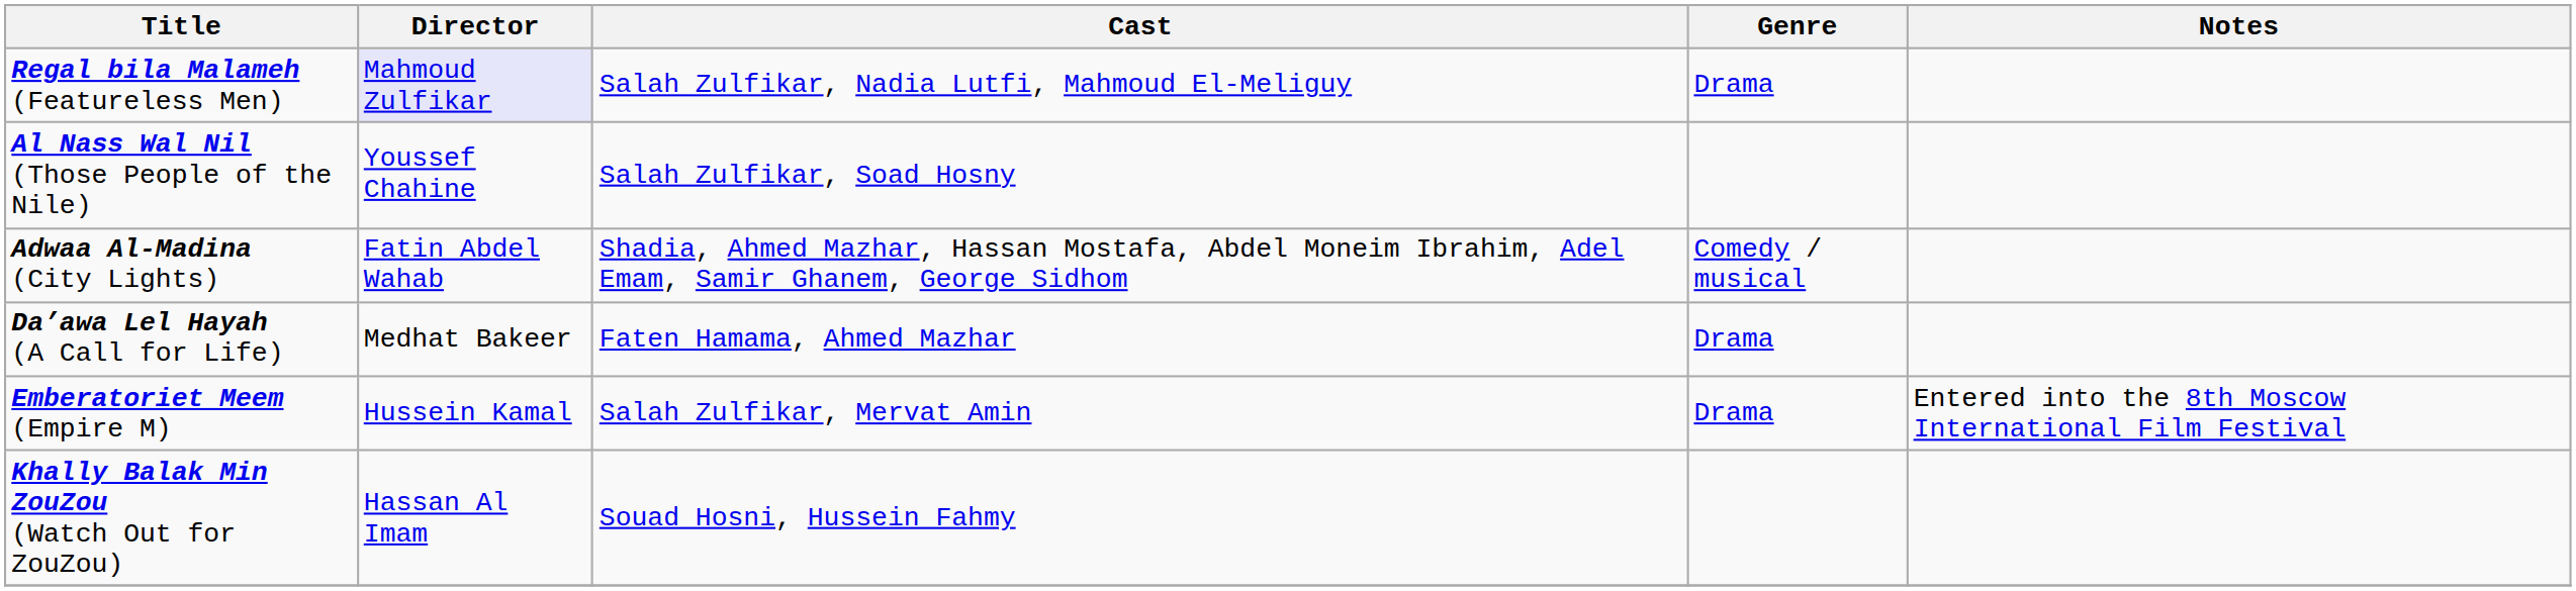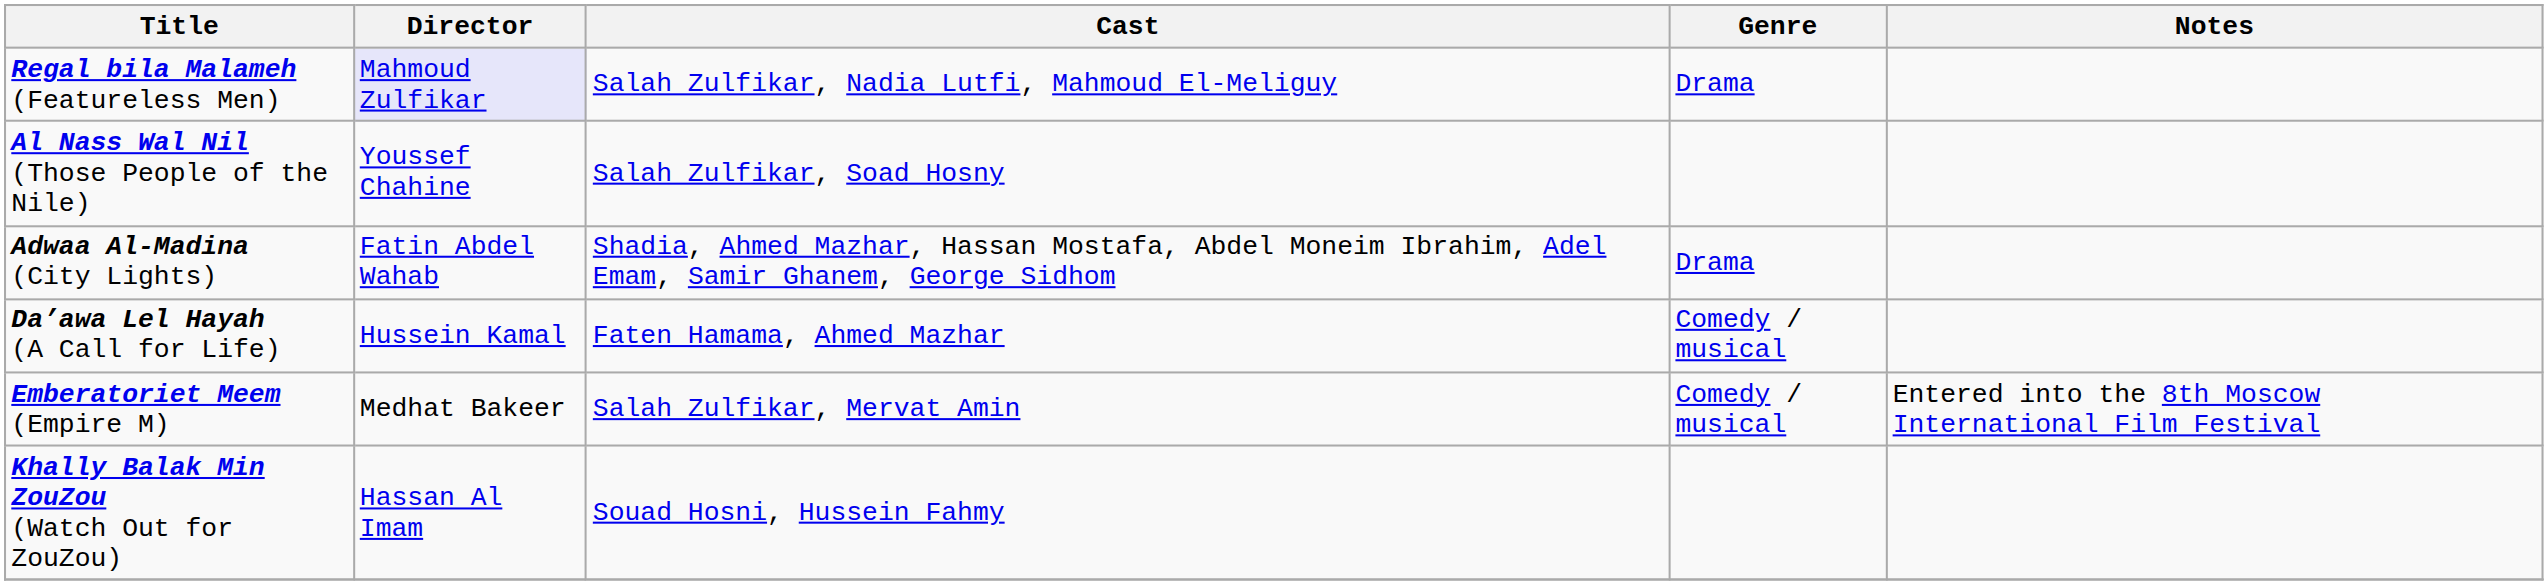Adwaa Al-Madina (City Lights) | Genre: Comedy / musical -> Drama
Da’awa Lel Hayah (A Call for Life) | Director: Medhat Bakeer -> Hussein Kamal
Da’awa Lel Hayah (A Call for Life) | Genre: Drama -> Comedy / musical
Emberatoriet Meem (Empire M) | Director: Hussein Kamal -> Medhat Bakeer
Emberatoriet Meem (Empire M) | Genre: Drama -> Comedy / musical
